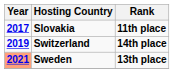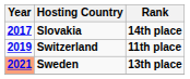Slovakia | Rank: 11th place -> 14th place
Switzerland | Rank: 14th place -> 11th place
